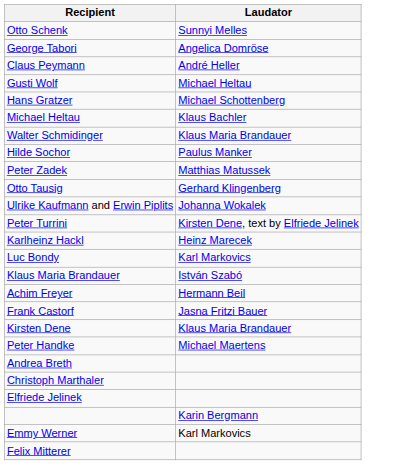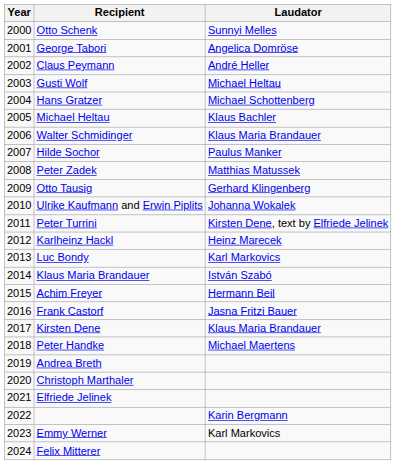+ column: Year | 2000 | 2001 | 2002 | 2003 | 2004 | 2005 | 2006 | 2007 | 2008 | 2009 | 2010 | 2011 | 2012 | 2013 | 2014 | 2015 | 2016 | 2017 | 2018 | 2019 | 2020 | 2021 | 2022 | 2023 | 2024
